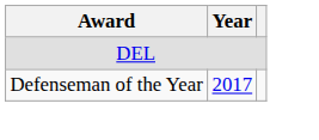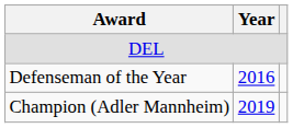Defenseman of the Year | Year: 2017 -> 2016
+ row: Champion (Adler Mannheim) | 2019
